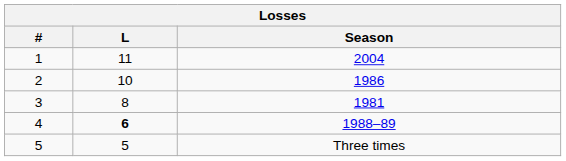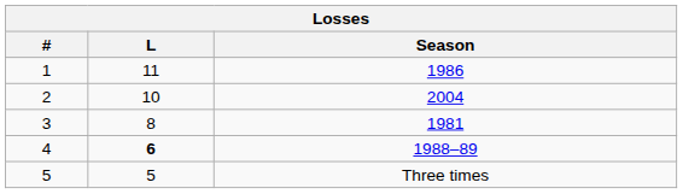1 | Season: 2004 -> 1986
2 | Season: 1986 -> 2004
